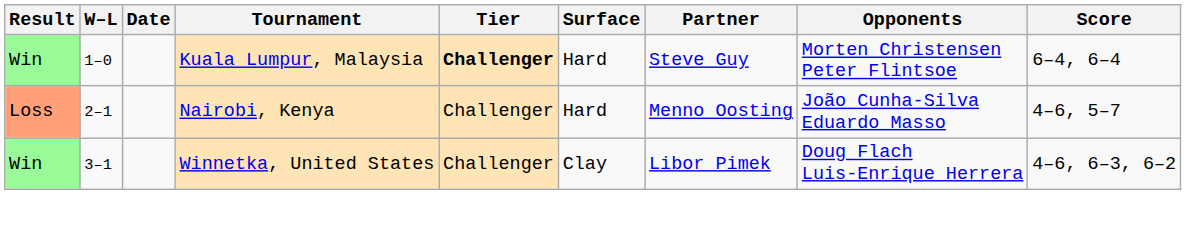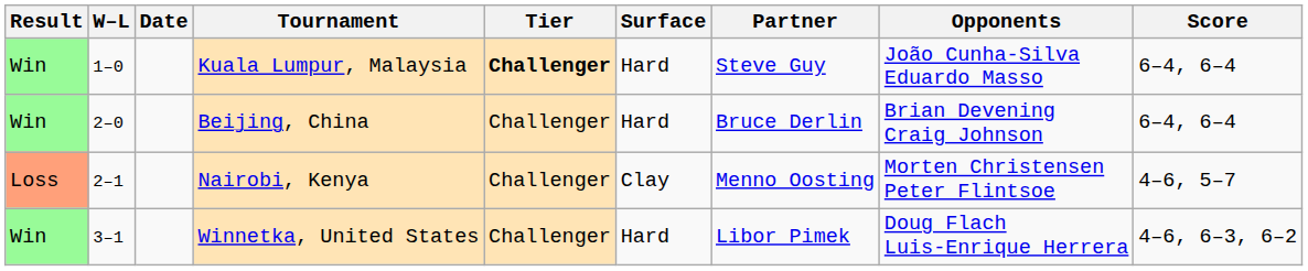Kuala Lumpur, Malaysia | Opponents: Morten Christensen Peter Flintsoe -> João Cunha-Silva Eduardo Masso
+ row: Win | 2–0 | Beijing, China | Challenger | Hard | Bruce Derlin | Brian Devening Craig Johnson | 6–4, 6–4
Nairobi, Kenya | Surface: Hard -> Clay
Nairobi, Kenya | Opponents: João Cunha-Silva Eduardo Masso -> Morten Christensen Peter Flintsoe
Winnetka, United States | Surface: Clay -> Hard
